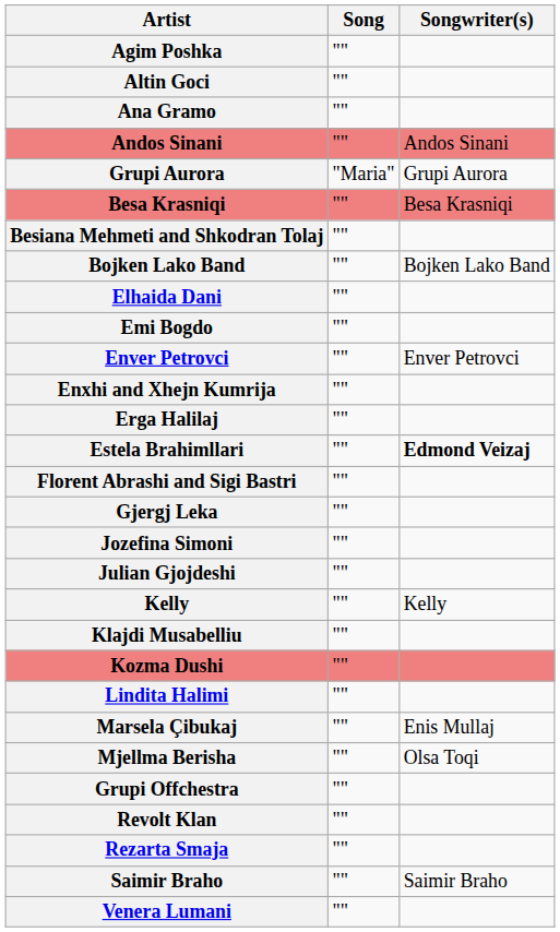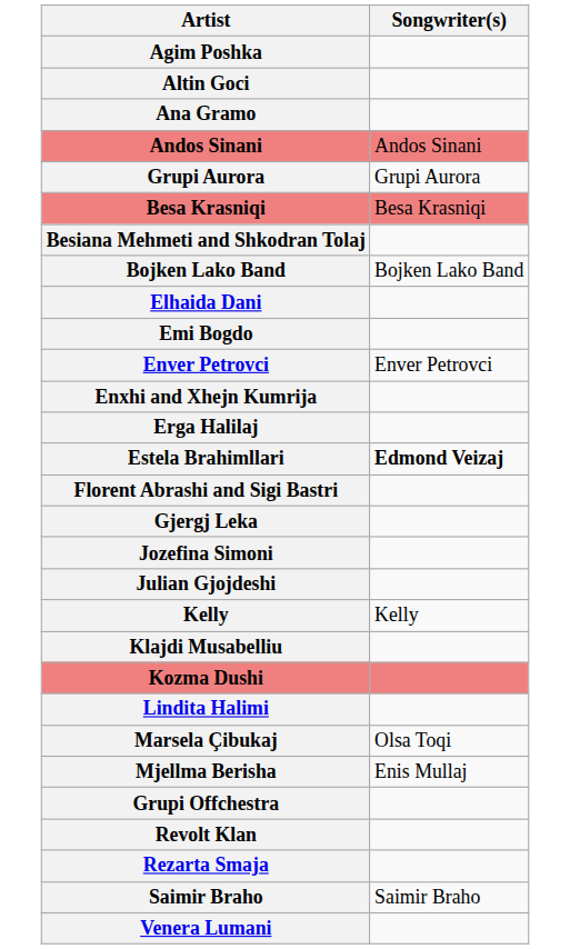- column: Song | "" | "" | "" | "" | "Maria" | "" | "" | "" | "" | "" | "" | "" | "" | "" | "" | "" | "" | "" | "" | "" | "" | "" | "" | "" | "" | "" | "" | "" | ""
Marsela Çibukaj | Songwriter(s): Enis Mullaj -> Olsa Toqi
Mjellma Berisha | Songwriter(s): Olsa Toqi -> Enis Mullaj
